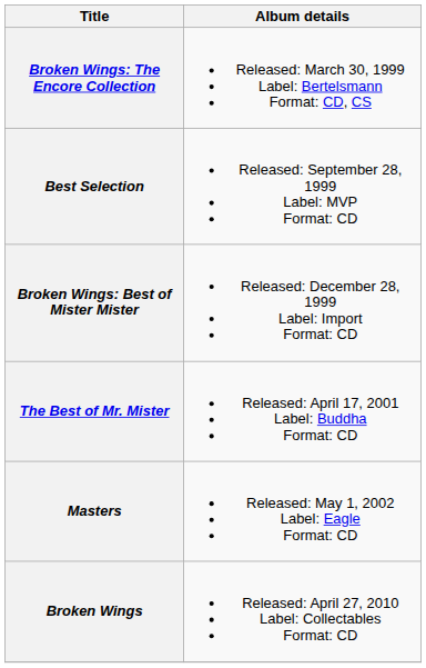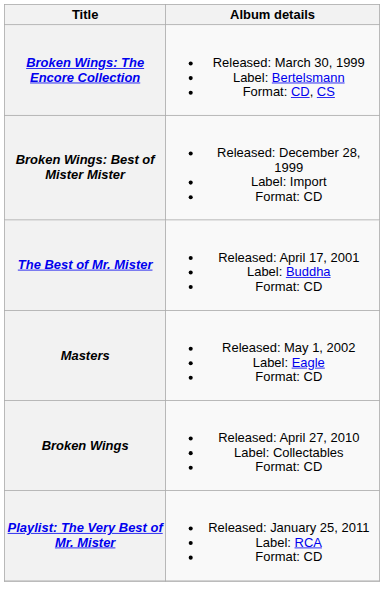- row: Best Selection | Released: September 28, 1999 Label: MVP Format: CD
+ row: Playlist: The Very Best of Mr. Mister | Released: January 25, 2011 Label: RCA Format: CD
